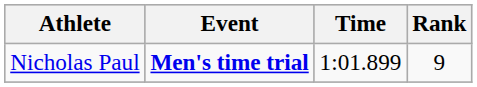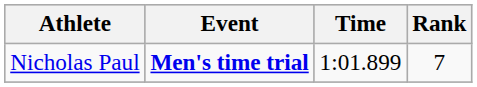Nicholas Paul | Rank: 9 -> 7
